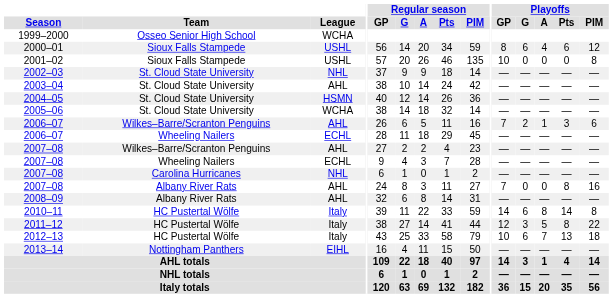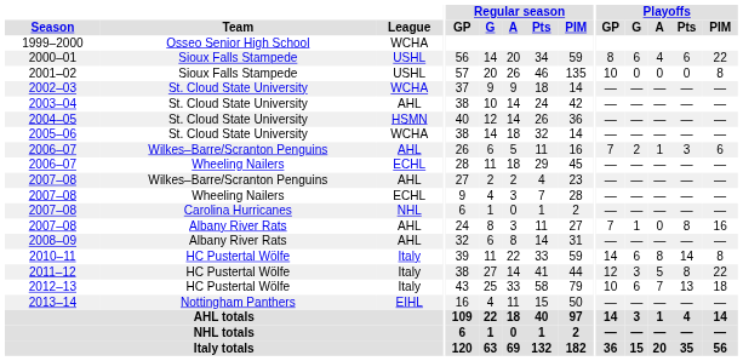2000–01 | Playoffs / PIM: 12 -> 22
2002–03 | League: NHL -> WCHA
2007–08 / Albany River Rats | Playoffs / G: 0 -> 1
